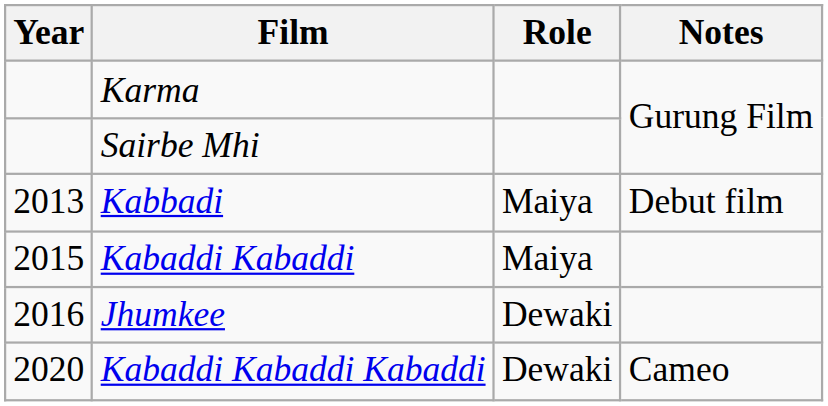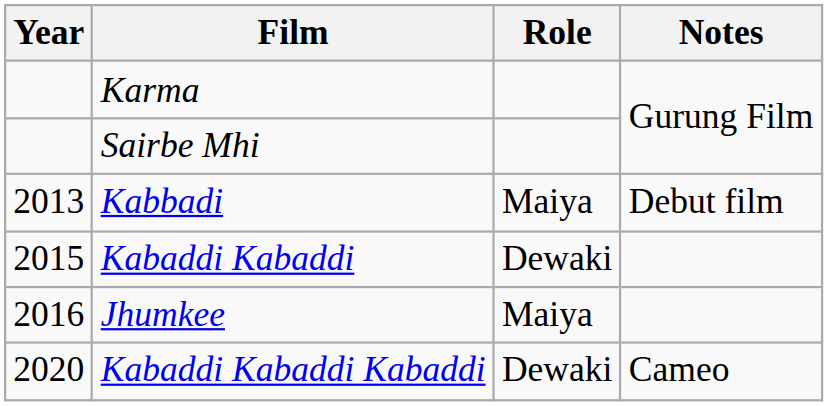Kabaddi Kabaddi | Role: Maiya -> Dewaki
Jhumkee | Role: Dewaki -> Maiya
